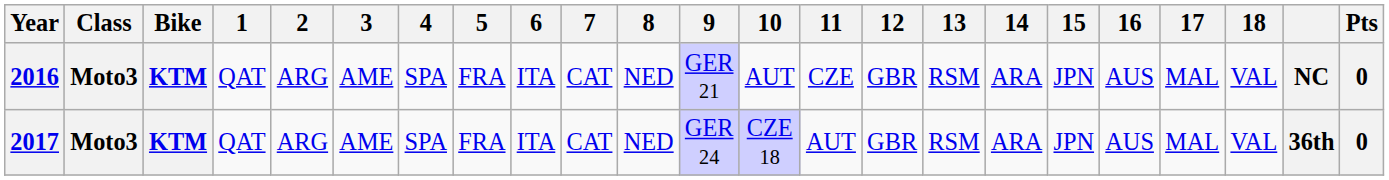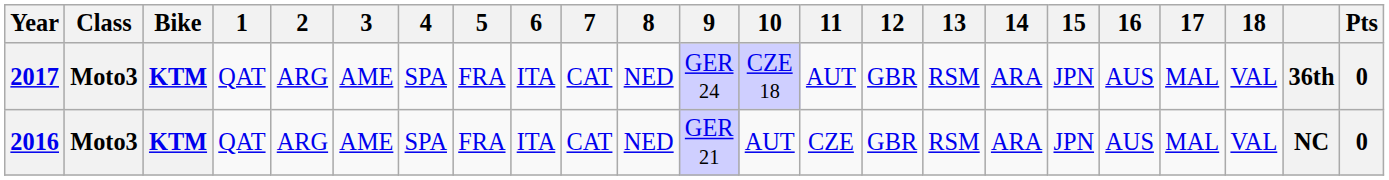rows swapped: 2016 <-> 2017
